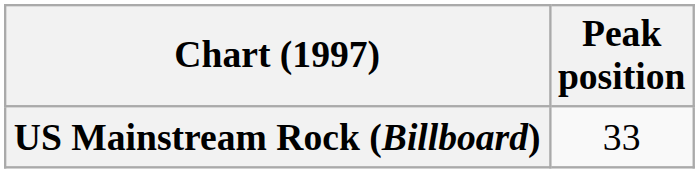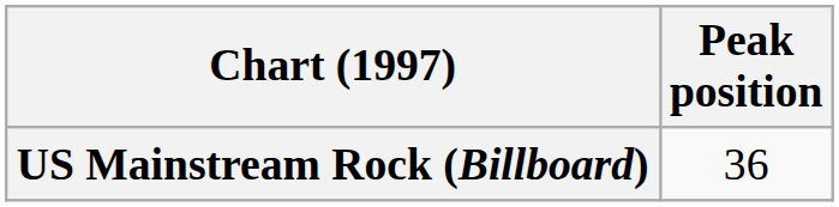US Mainstream Rock (Billboard) | Peak position: 33 -> 36
